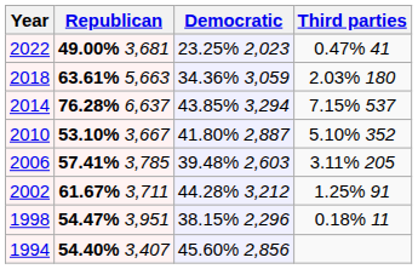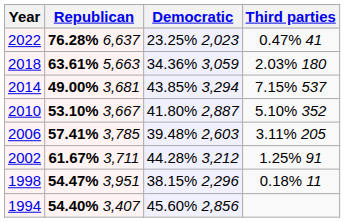2022 | Republican: 49.00% 3,681 -> 76.28% 6,637
2014 | Republican: 76.28% 6,637 -> 49.00% 3,681
